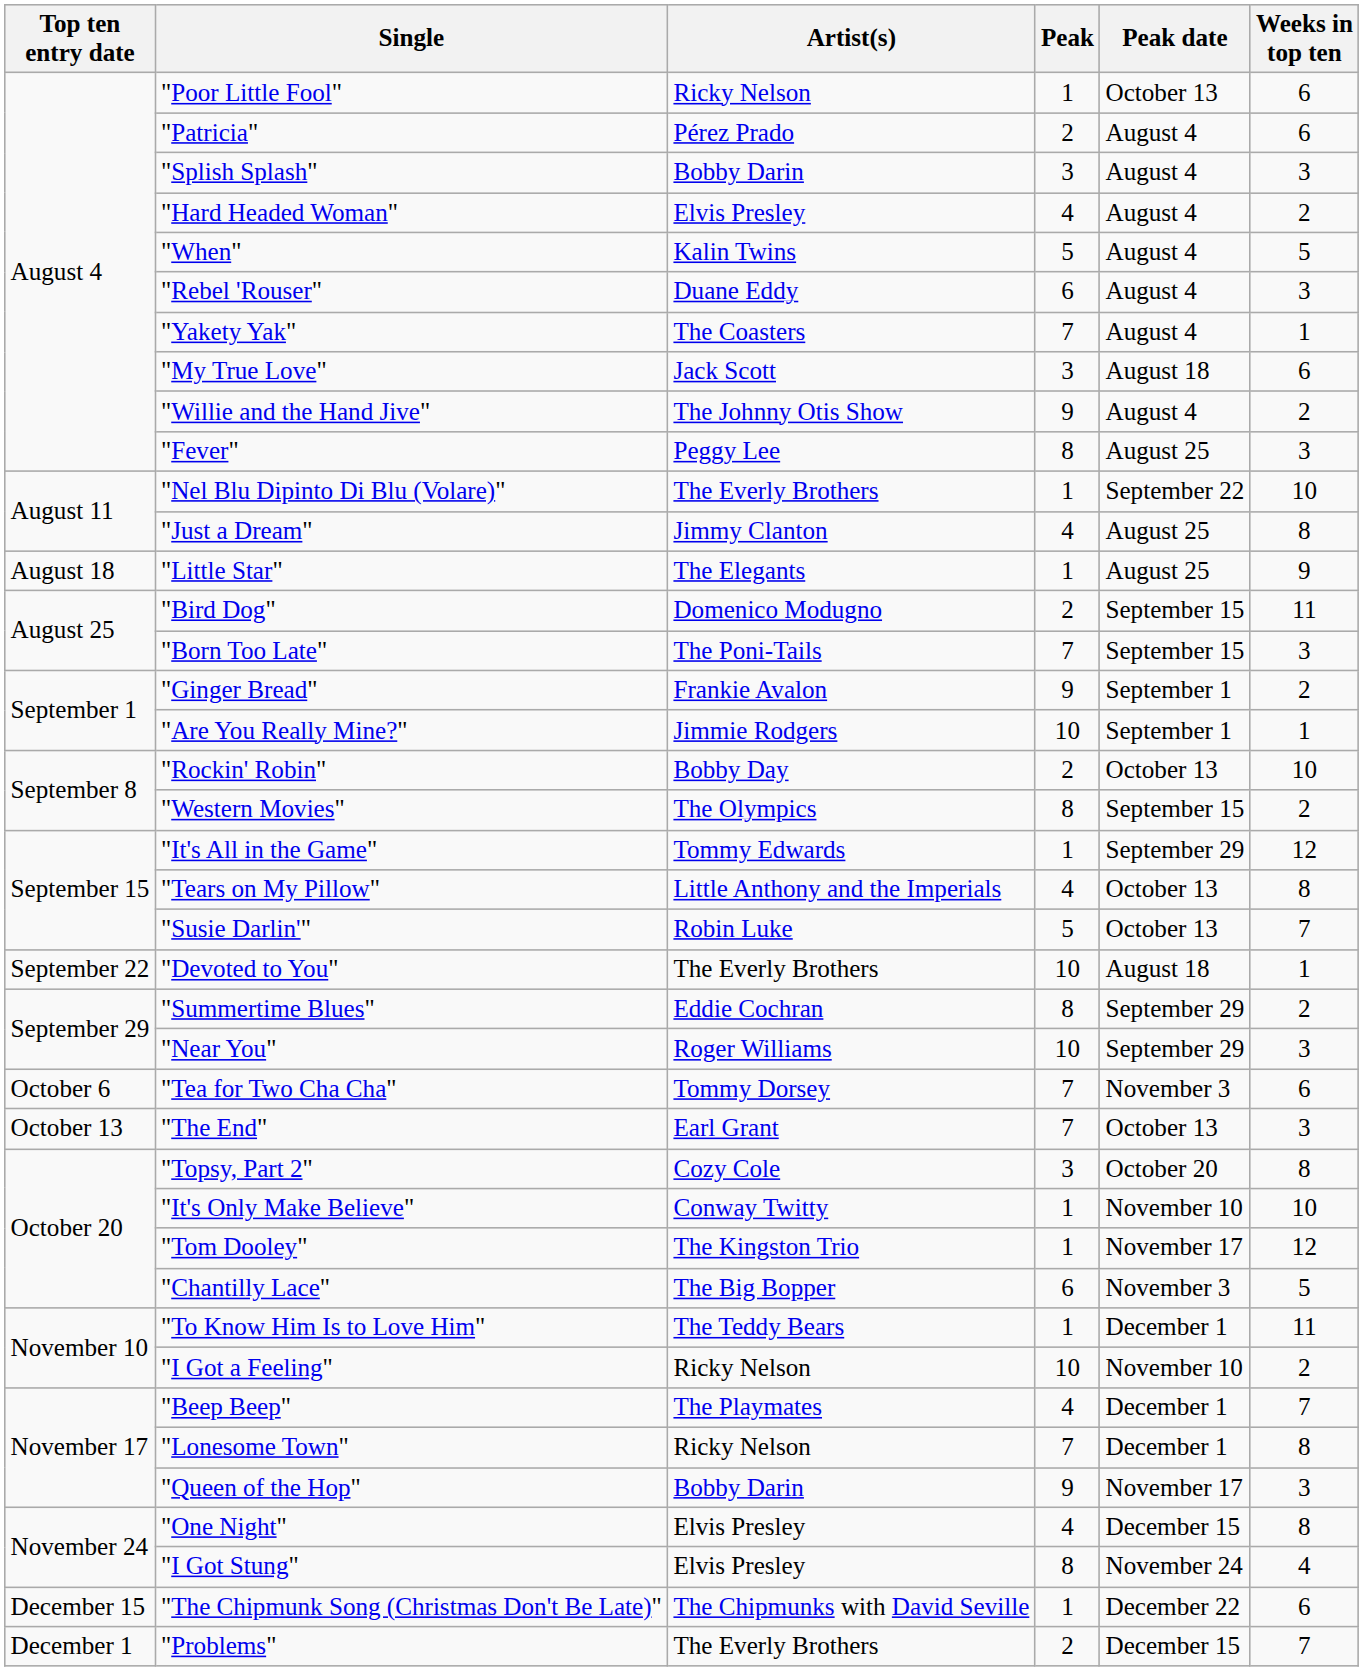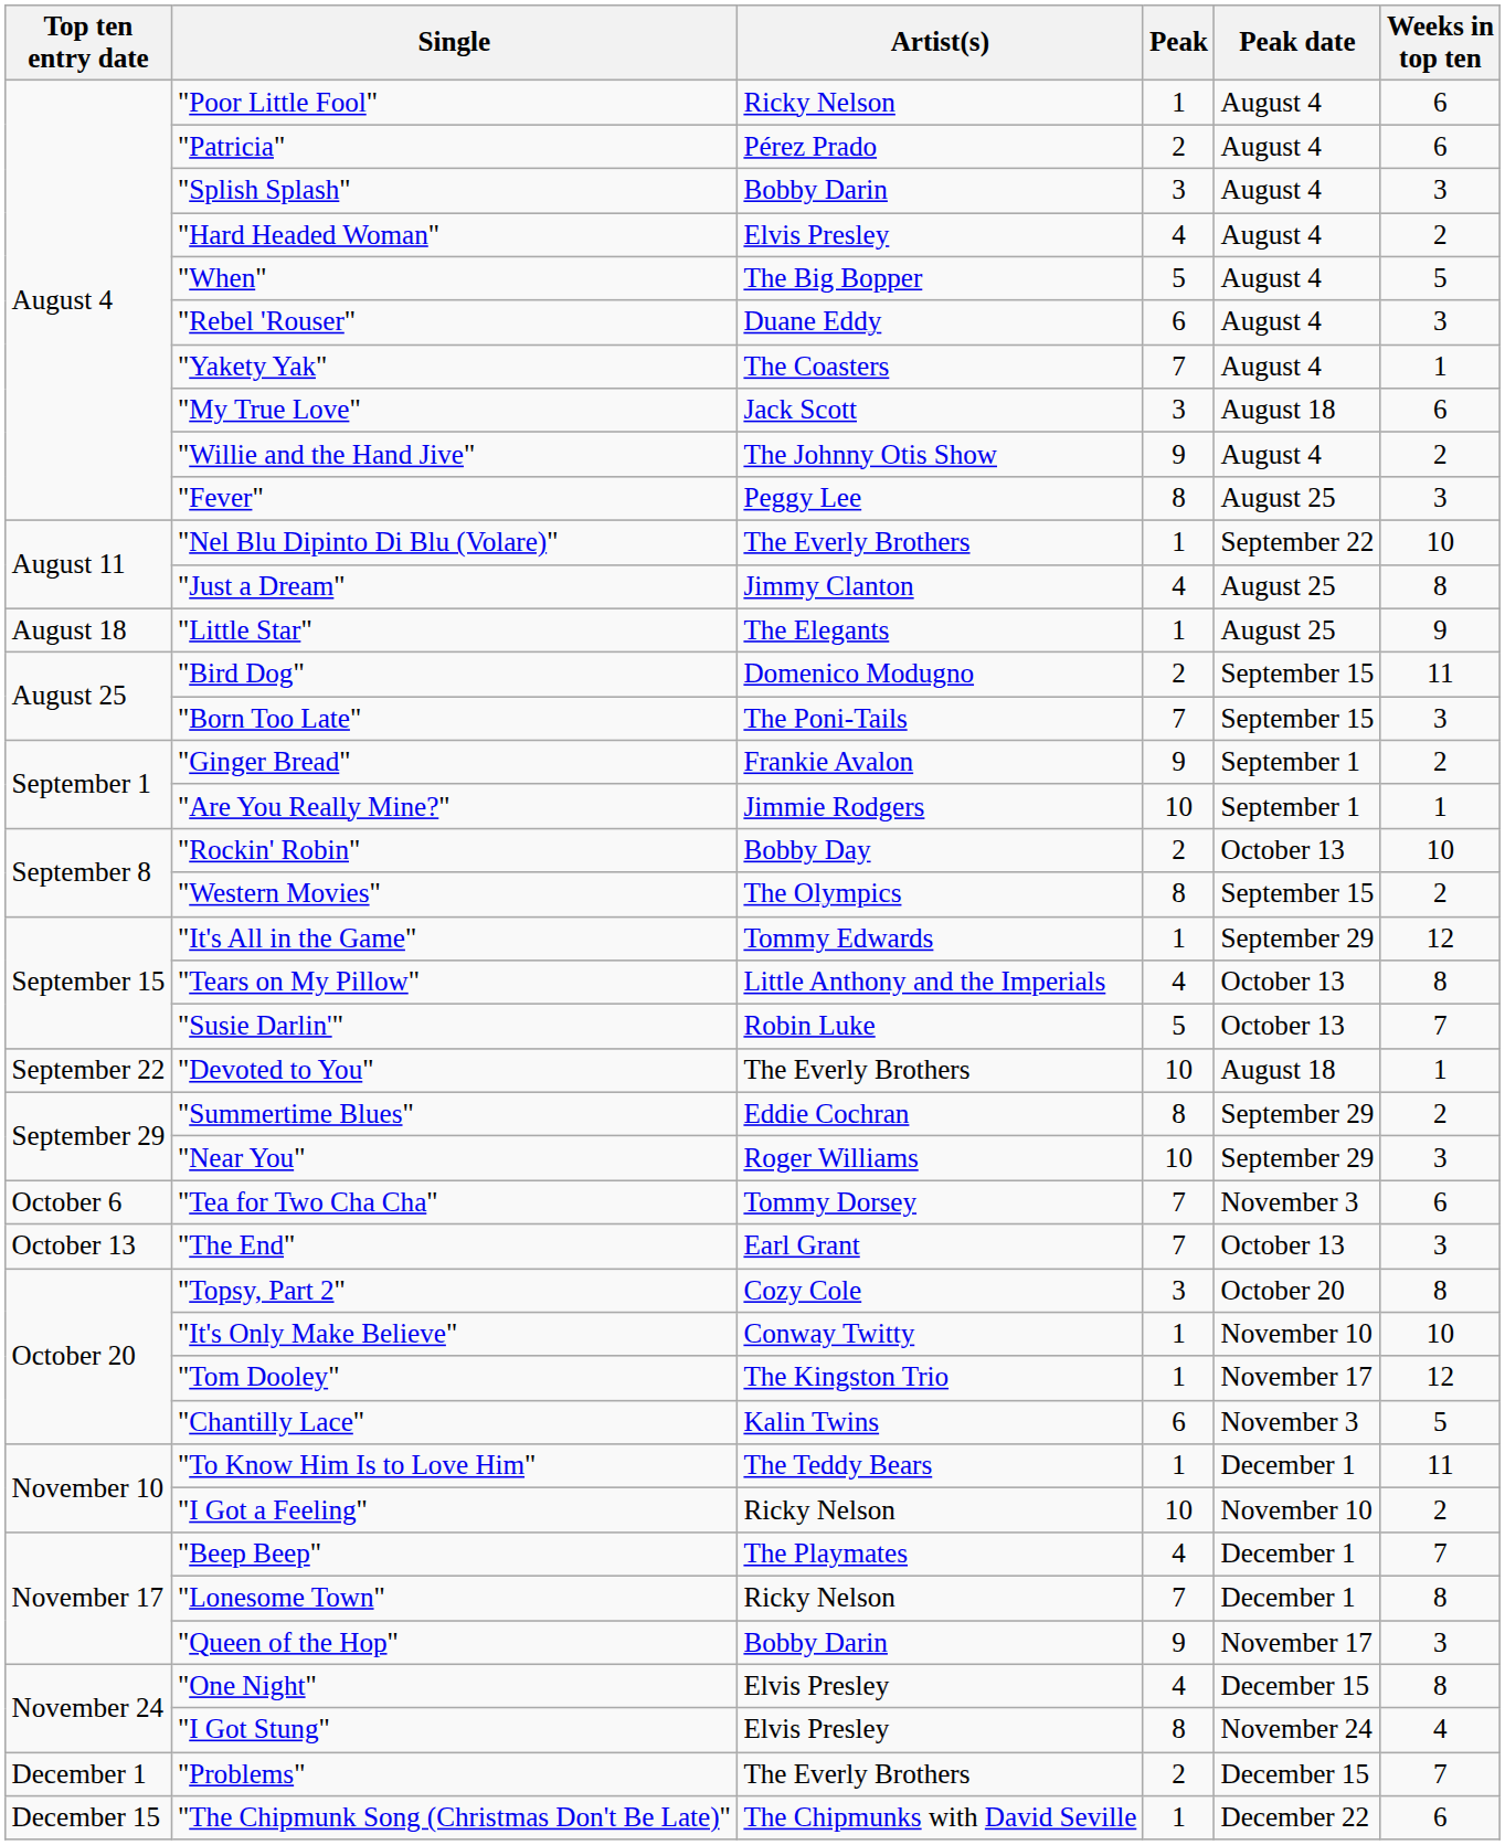"Poor Little Fool" | Peak date: October 13 -> August 4
"When" | Artist(s): Kalin Twins -> The Big Bopper
"Chantilly Lace" | Artist(s): The Big Bopper -> Kalin Twins
rows swapped: "Problems" <-> "The Chipmunk Song (Christmas Don't Be Late)"
